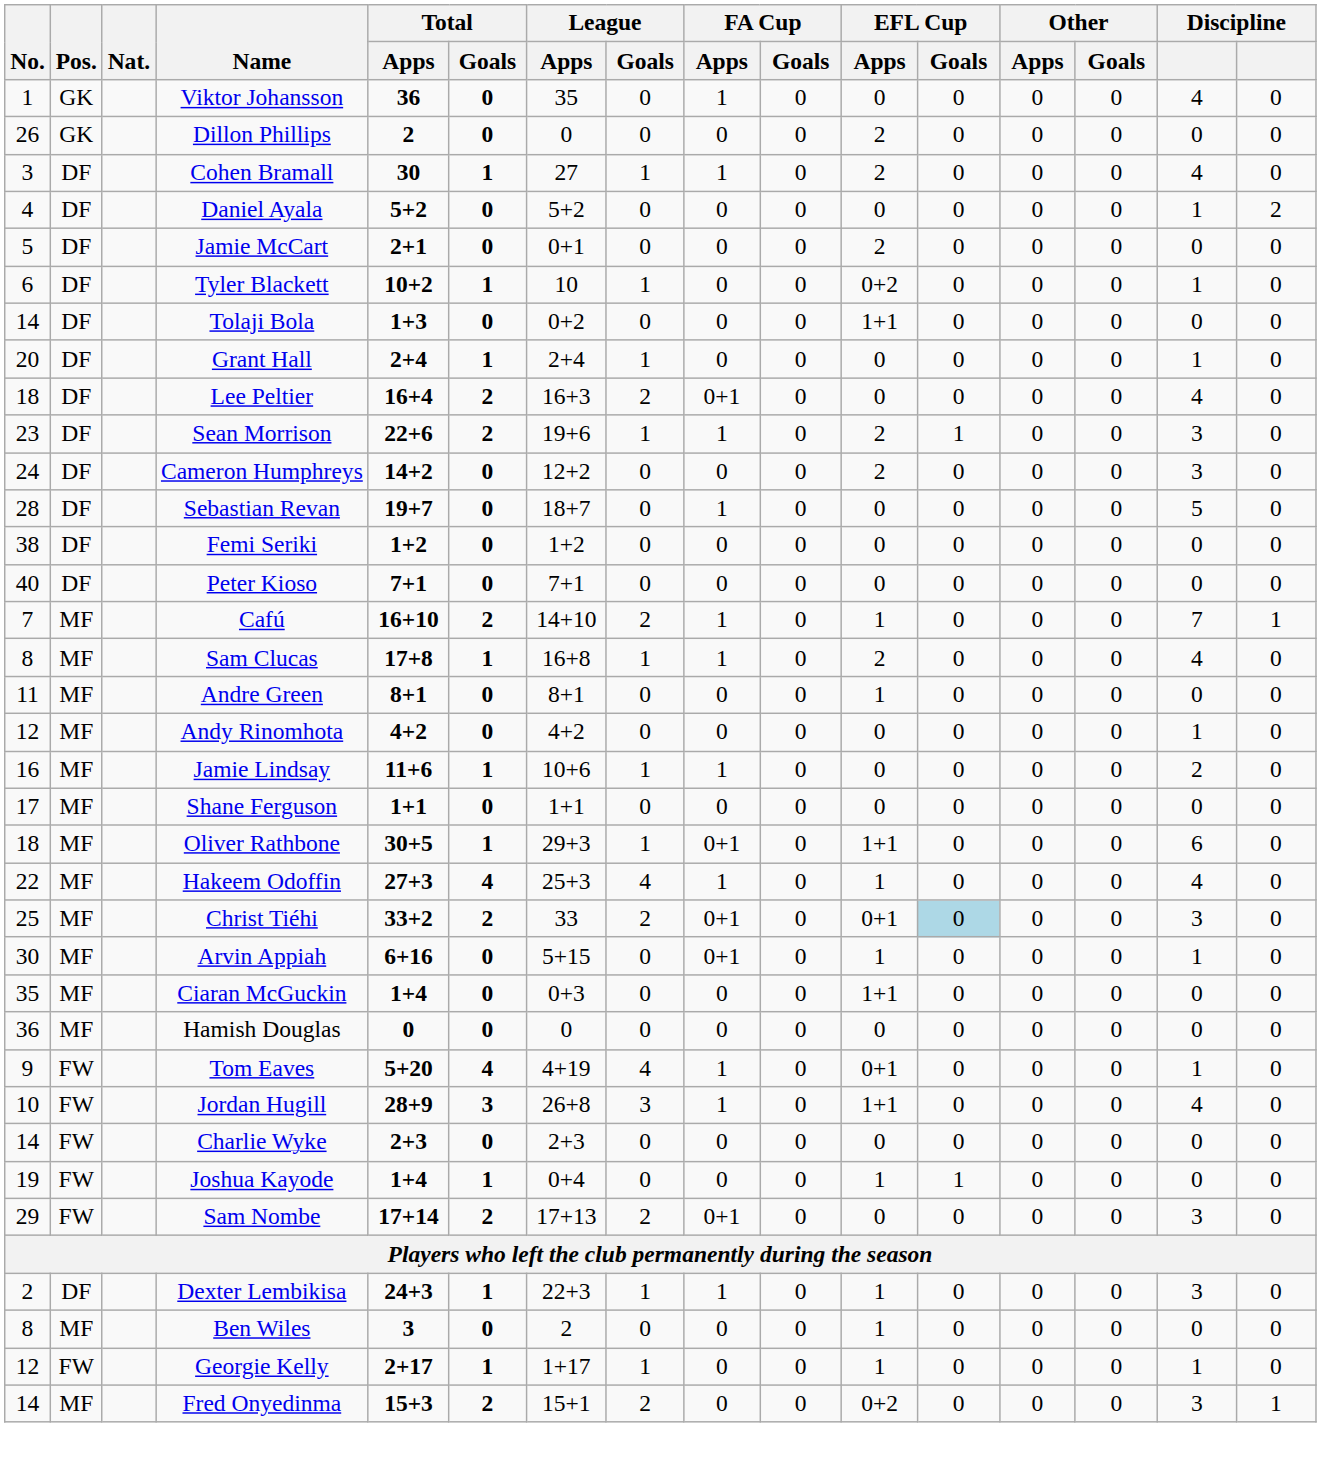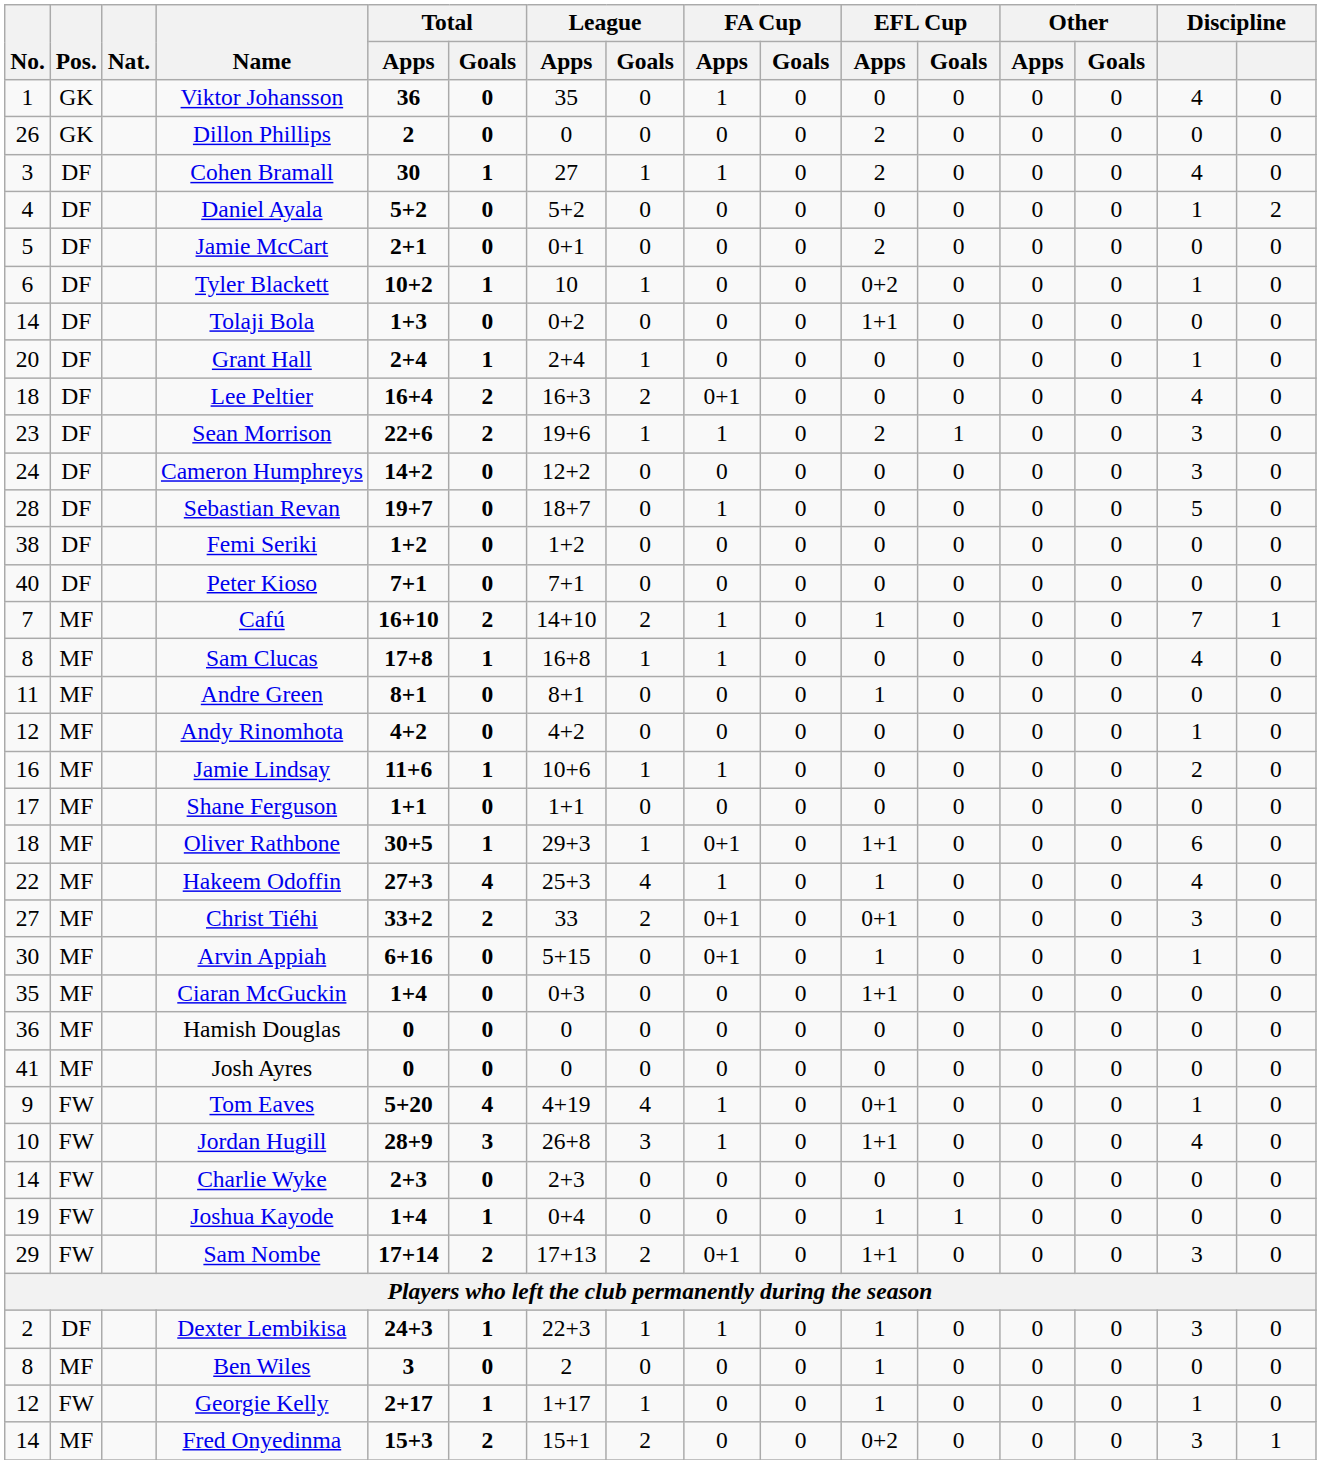Cameron Humphreys | EFL Cup / Apps: 2 -> 0
Sam Clucas | EFL Cup / Apps: 2 -> 0
Christ Tiéhi | No.: 25 -> 27
Christ Tiéhi | EFL Cup / Goals: lightblue background -> no background
+ row: 41 | MF | Josh Ayres | 0 | 0 | 0 | 0 | 0 | 0 | 0 | 0 | 0 | 0 | 0 | 0
Sam Nombe | EFL Cup / Apps: 0 -> 1+1
